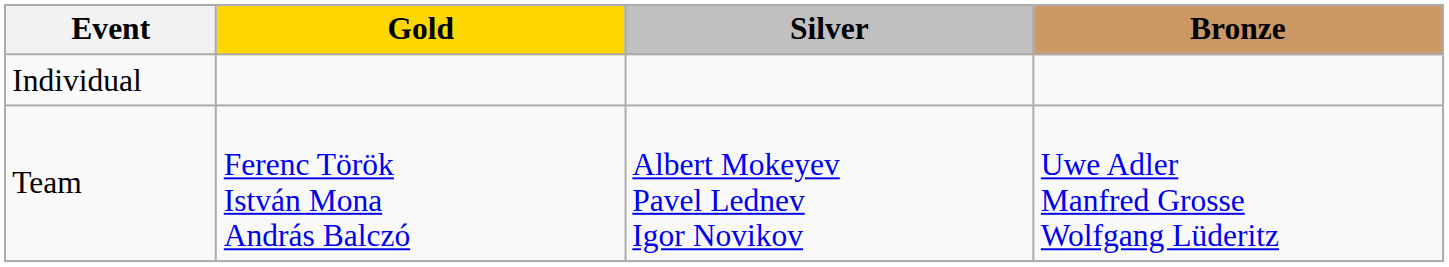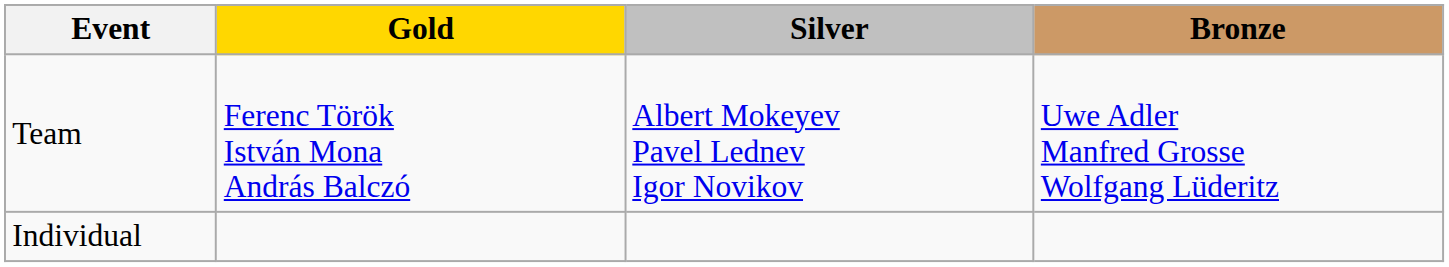rows swapped: Individual <-> Team
